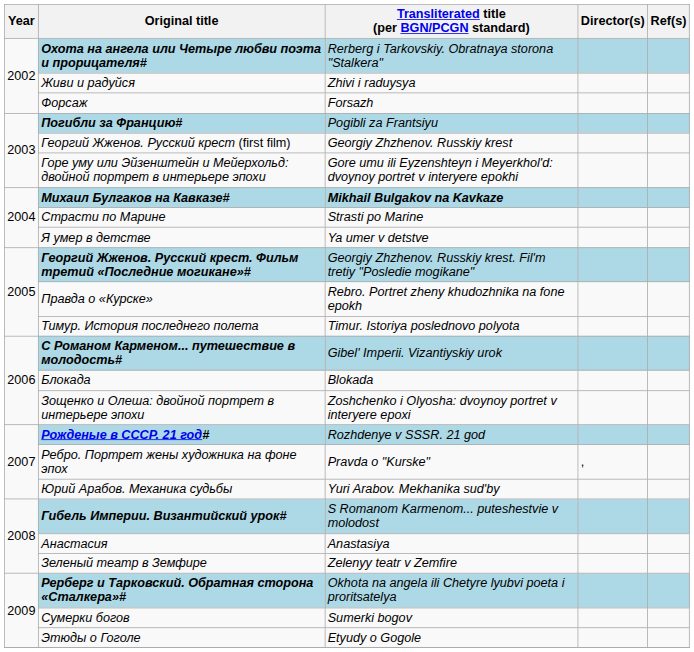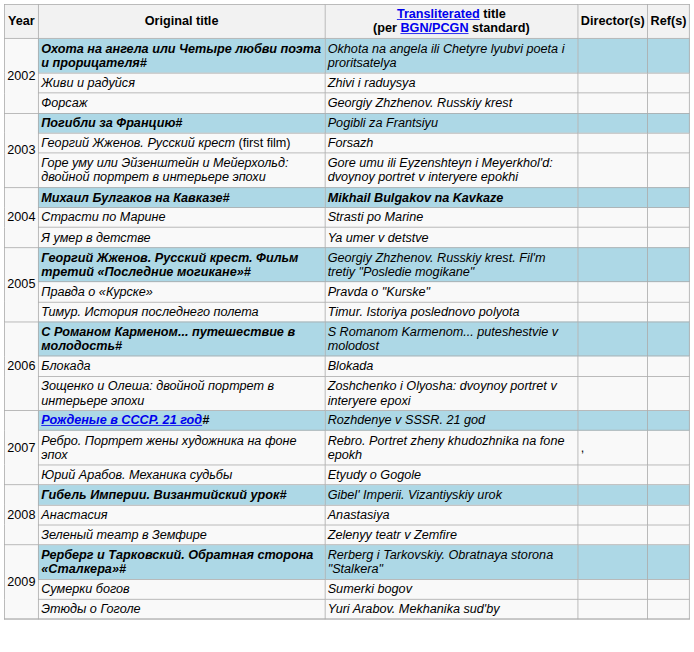Охота на ангела или Четыре любви поэта и прорицателя# | Transliterated title (per BGN/PCGN standard): Rerberg i Tarkovskiy. Obratnaya storona "Stalkera" -> Okhota na angela ili Chetyre lyubvi poeta i proritsatelya
Форсаж | Transliterated title (per BGN/PCGN standard): Forsazh -> Georgiy Zhzhenov. Russkiy krest
Георгий Жженов. Русский крест (first film) | Transliterated title (per BGN/PCGN standard): Georgiy Zhzhenov. Russkiy krest -> Forsazh
Правда о «Курске» | Transliterated title (per BGN/PCGN standard): Rebro. Portret zheny khudozhnika na fone epokh -> Pravda o "Kurske"
С Романом Карменом... путешествие в молодость# | Transliterated title (per BGN/PCGN standard): Gibel' Imperii. Vizantiyskiy urok -> S Romanom Karmenom... puteshestvie v molodost
Ребро. Портрет жены художника на фоне эпох | Transliterated title (per BGN/PCGN standard): Pravda o "Kurske" -> Rebro. Portret zheny khudozhnika na fone epokh
Юрий Арабов. Механика судьбы | Transliterated title (per BGN/PCGN standard): Yuri Arabov. Mekhanika sud'by -> Etyudy o Gogole
Гибель Империи. Византийский урок# | Transliterated title (per BGN/PCGN standard): S Romanom Karmenom... puteshestvie v molodost -> Gibel' Imperii. Vizantiyskiy urok
Рерберг и Тарковский. Обратная сторона «Сталкера»# | Transliterated title (per BGN/PCGN standard): Okhota na angela ili Chetyre lyubvi poeta i proritsatelya -> Rerberg i Tarkovskiy. Obratnaya storona "Stalkera"
Этюды о Гоголе | Transliterated title (per BGN/PCGN standard): Etyudy o Gogole -> Yuri Arabov. Mekhanika sud'by
